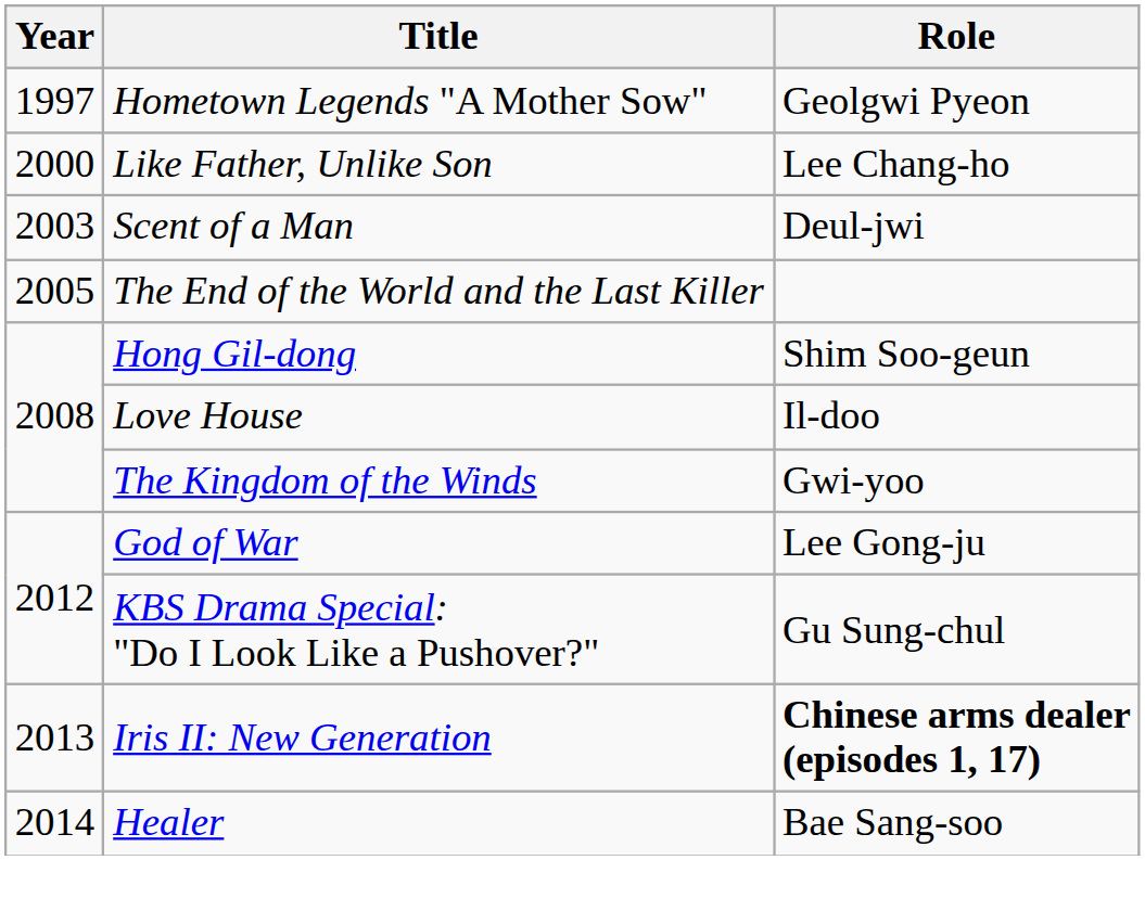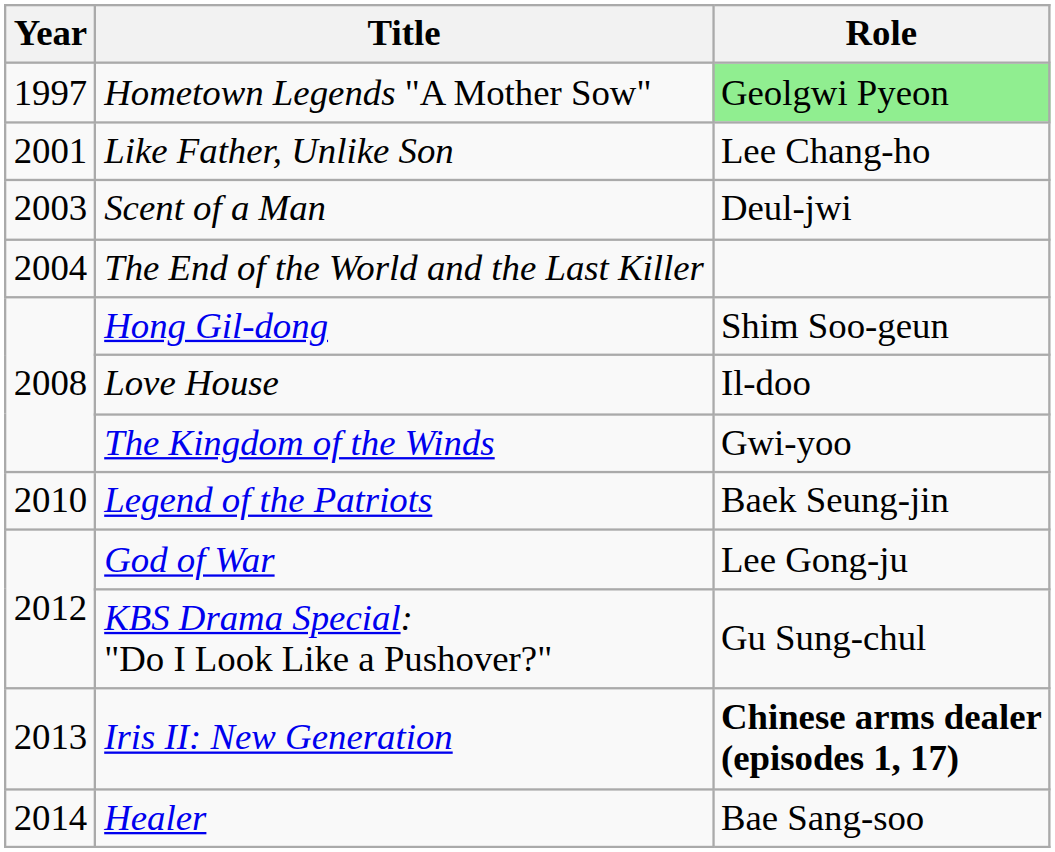Hometown Legends "A Mother Sow" | Role: no background -> lightgreen background
Like Father, Unlike Son | Year: 2000 -> 2001
The End of the World and the Last Killer | Year: 2005 -> 2004
+ row: 2010 | Legend of the Patriots | Baek Seung-jin
